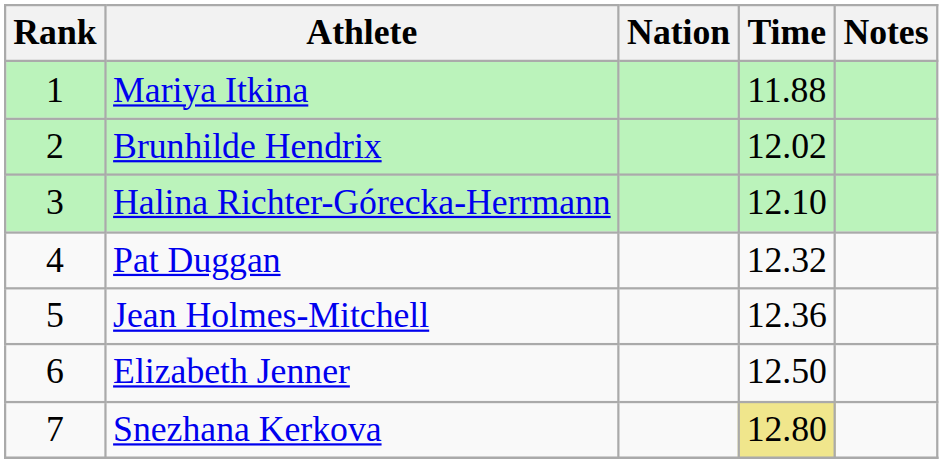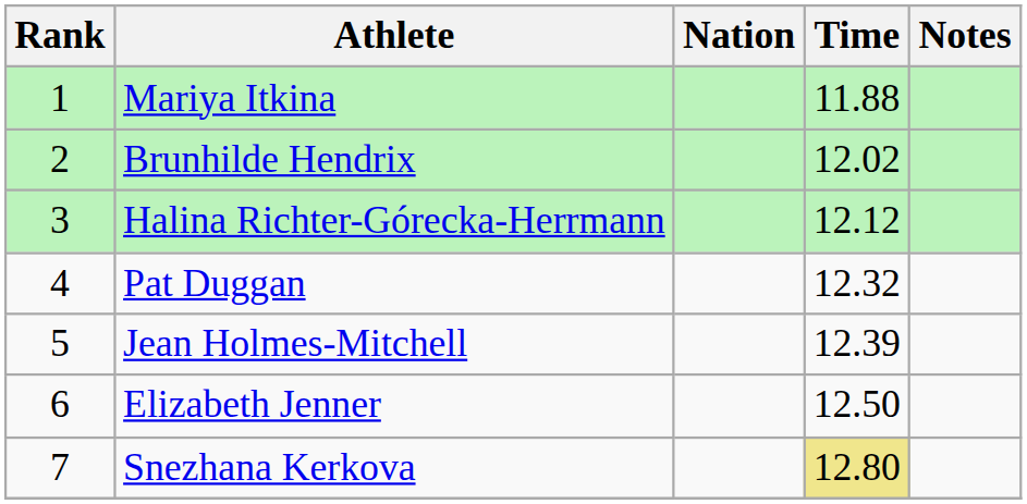Halina Richter-Górecka-Herrmann | Time: 12.10 -> 12.12
Jean Holmes-Mitchell | Time: 12.36 -> 12.39
